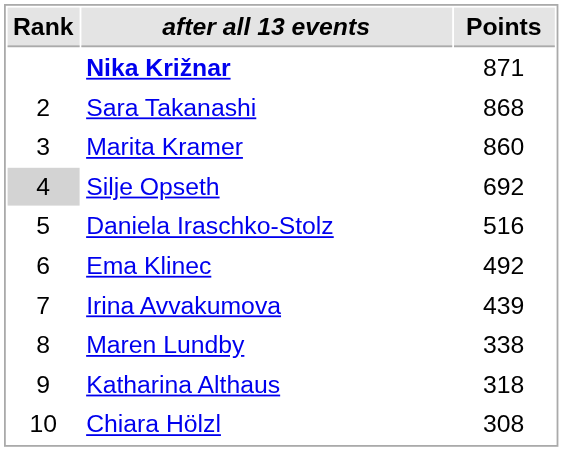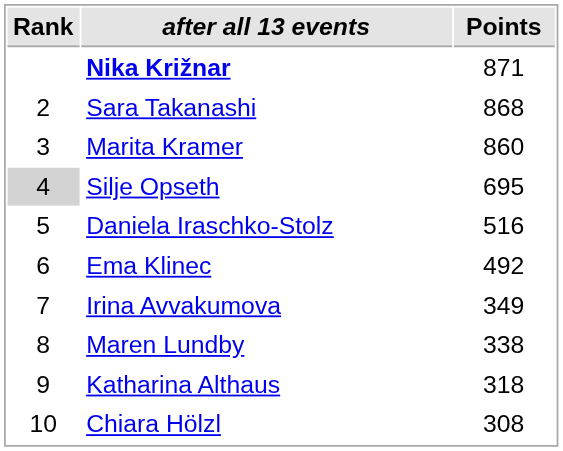Silje Opseth | Points: 692 -> 695
Irina Avvakumova | Points: 439 -> 349
